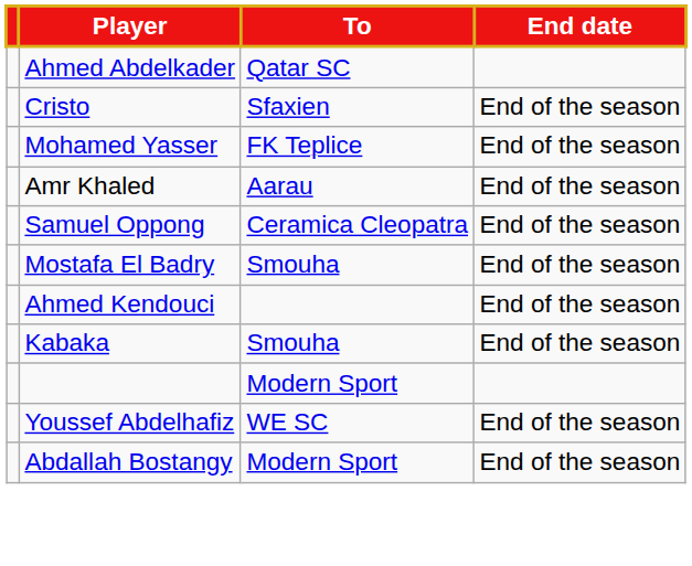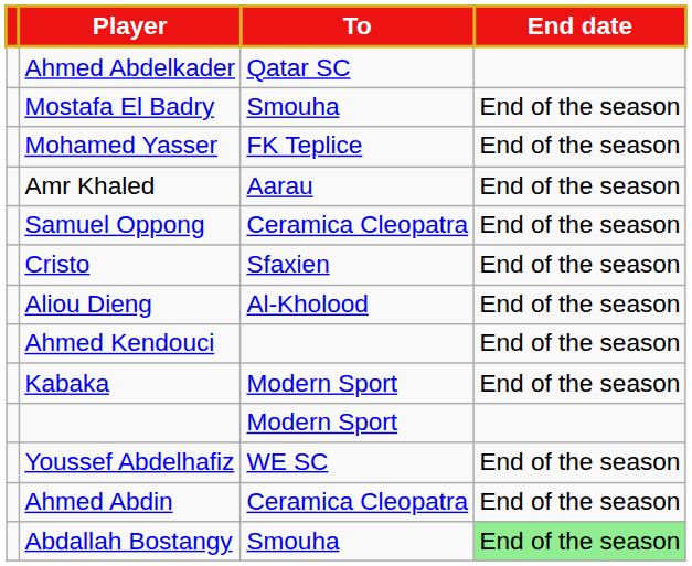rows swapped: Cristo <-> Mostafa El Badry
+ row: Aliou Dieng | Al-Kholood | End of the season
Kabaka | To: Smouha -> Modern Sport
+ row: Ahmed Abdin | Ceramica Cleopatra | End of the season
Abdallah Bostangy | To: Modern Sport -> Smouha
Abdallah Bostangy | End date: no background -> lightgreen background
